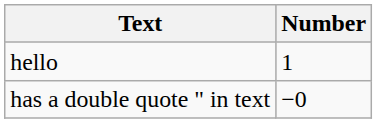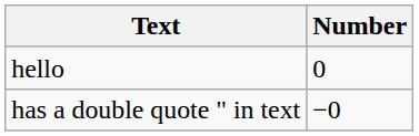hello | Number: 1 -> 0
